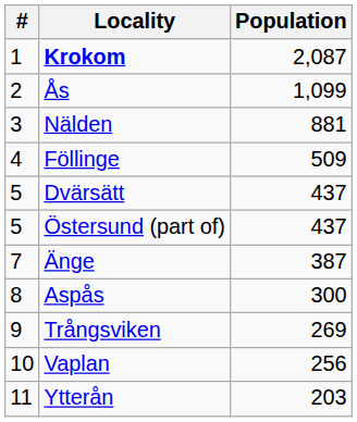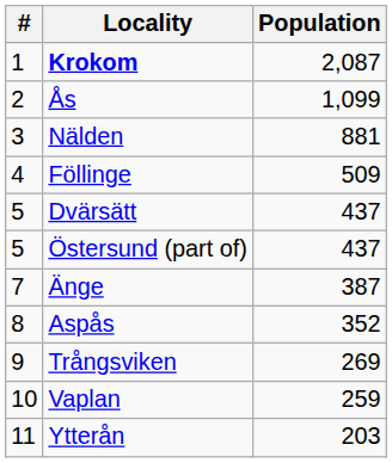Aspås | Population: 300 -> 352
Vaplan | Population: 256 -> 259
